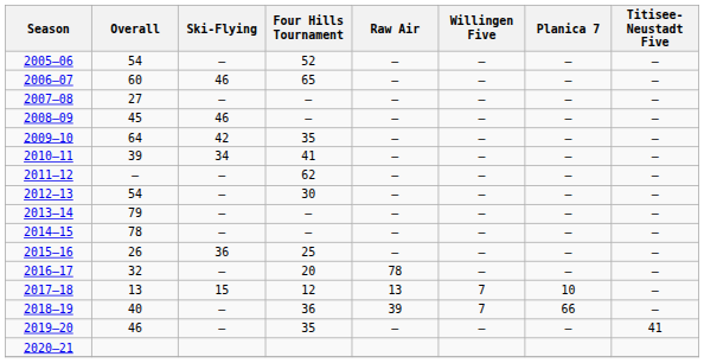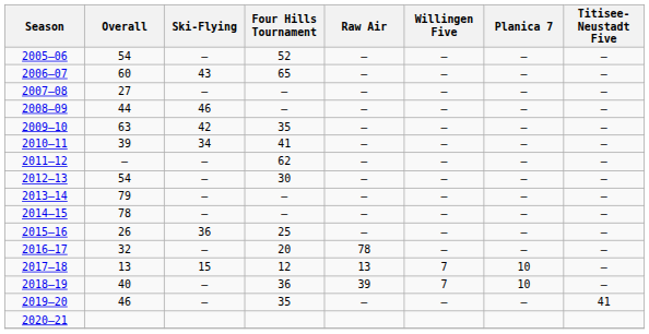2006–07 | Ski-Flying: 46 -> 43
2008–09 | Overall: 45 -> 44
2009–10 | Overall: 64 -> 63
2018–19 | Planica 7: 66 -> 10
